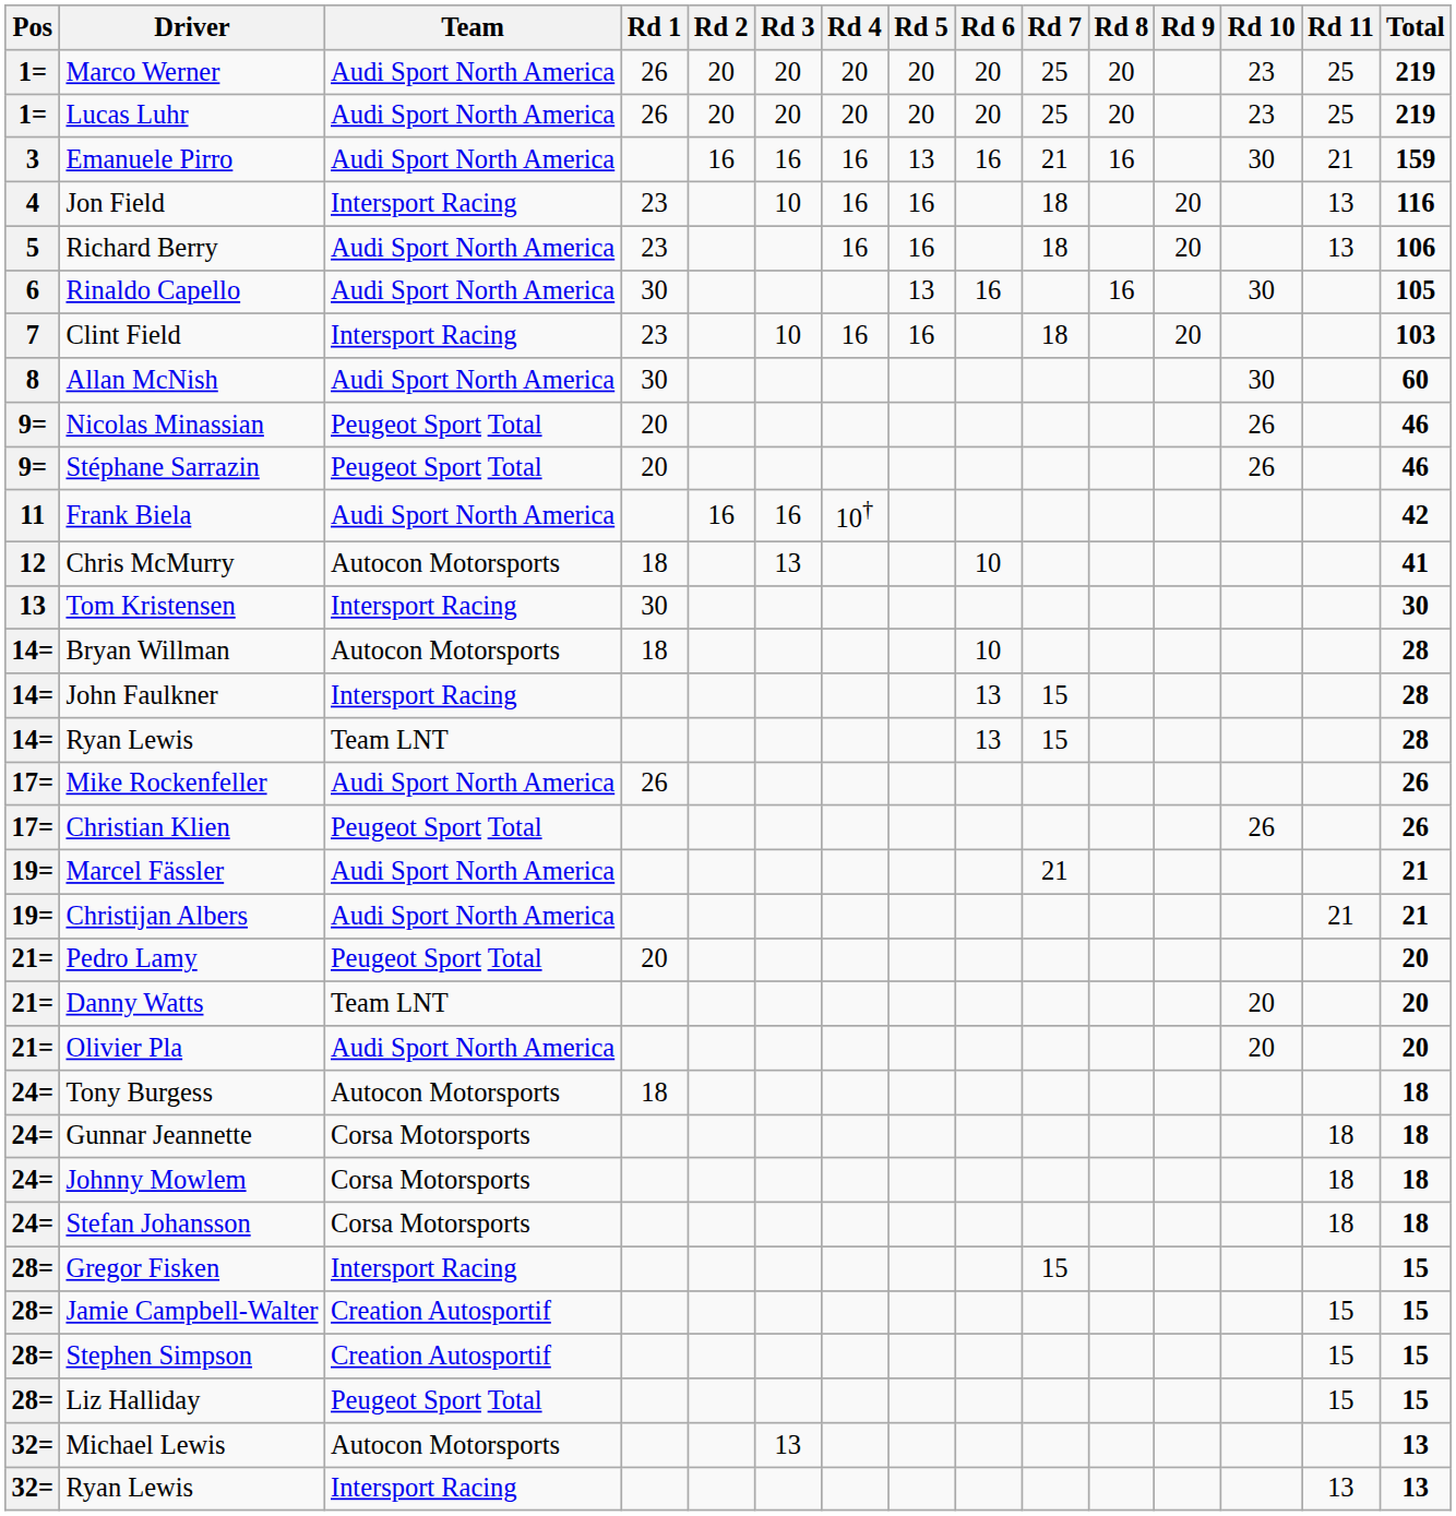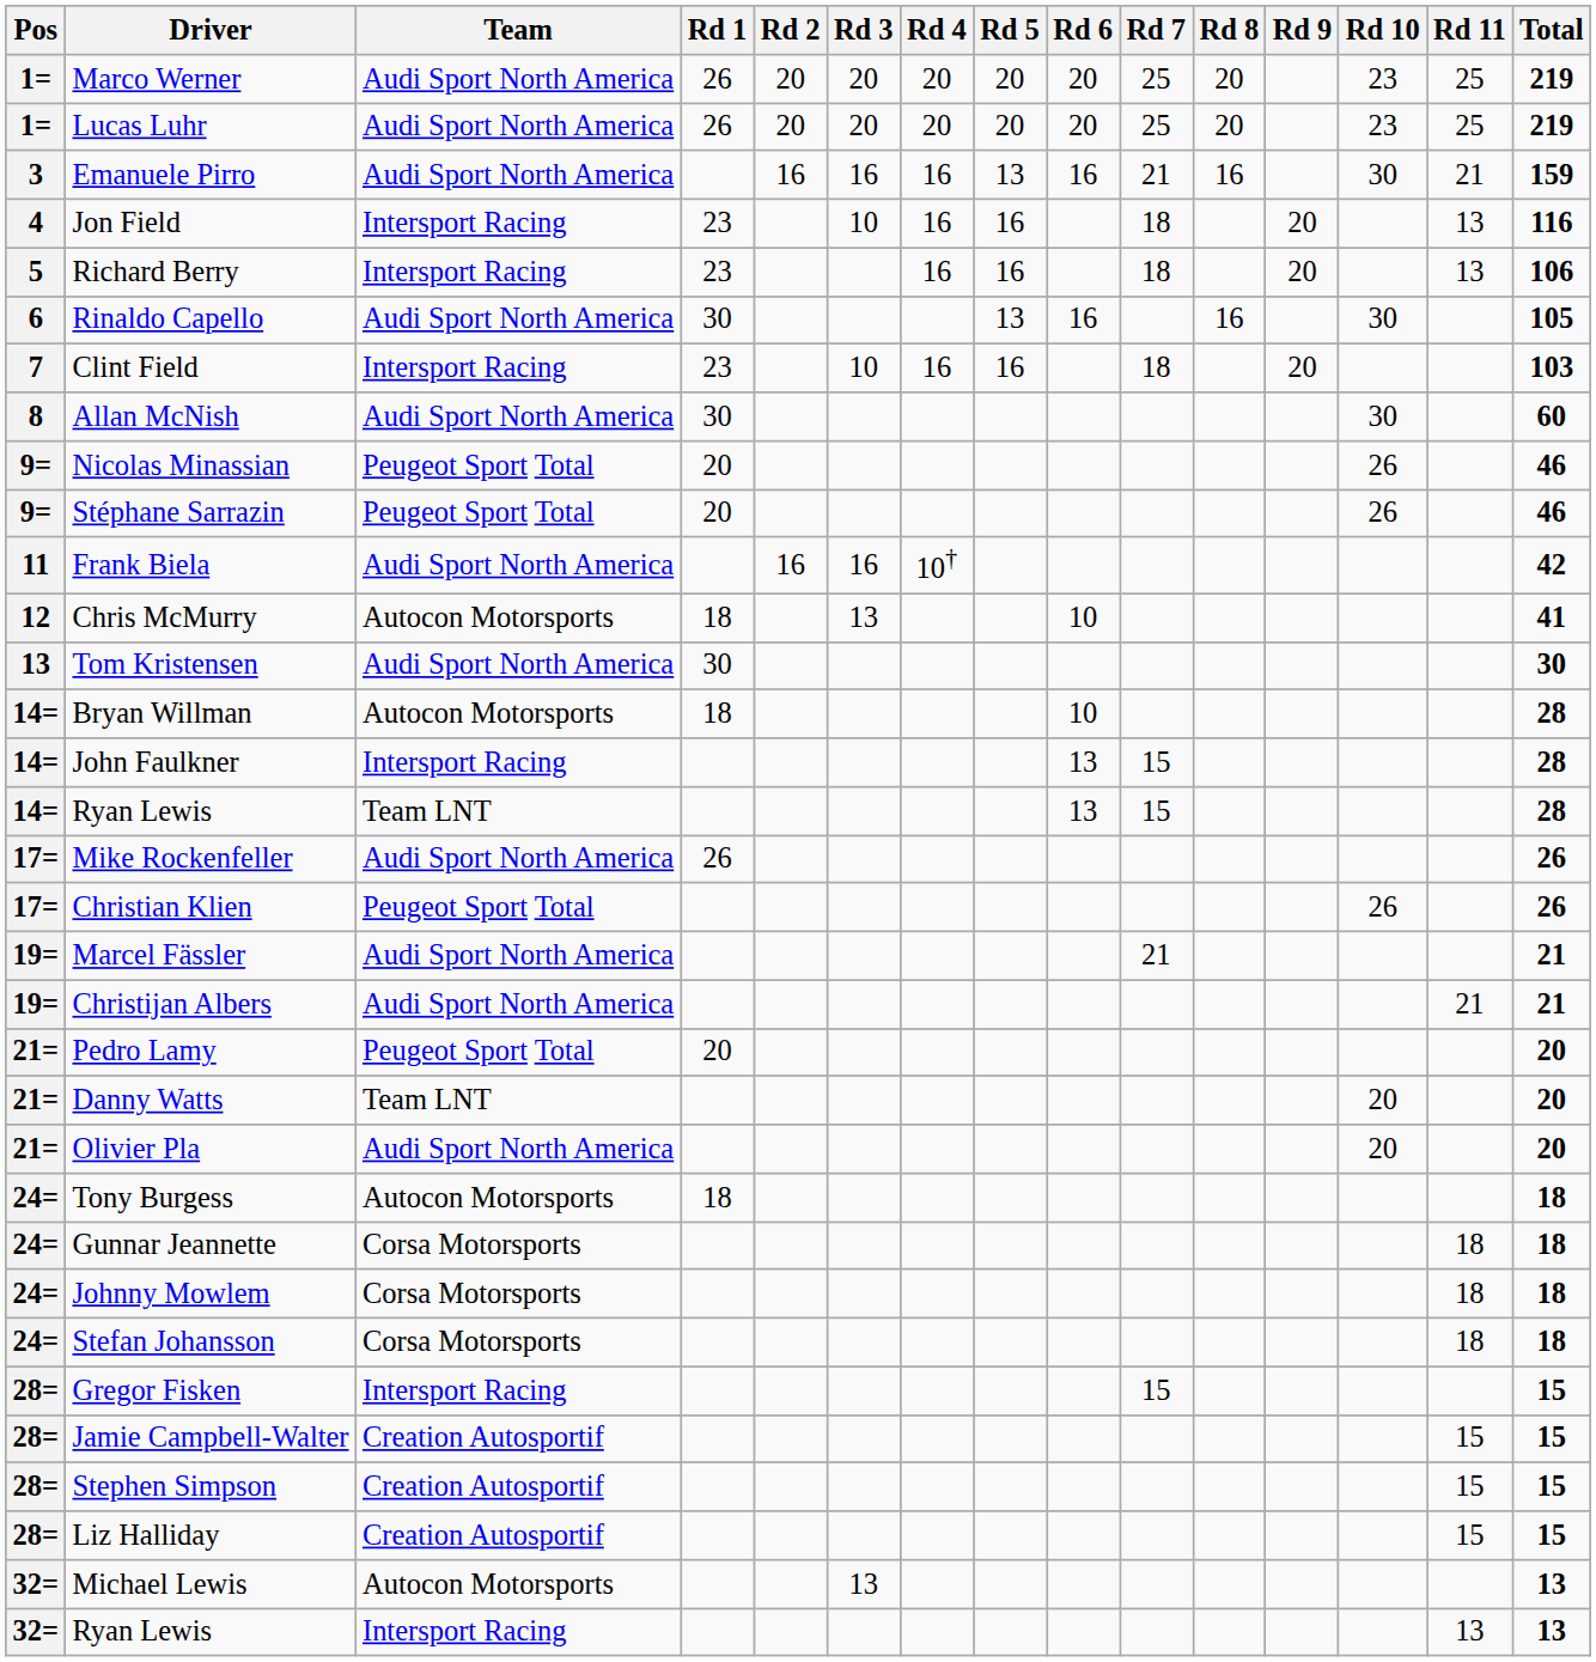Richard Berry | Team: Audi Sport North America -> Intersport Racing
Tom Kristensen | Team: Intersport Racing -> Audi Sport North America
Liz Halliday | Team: Peugeot Sport Total -> Creation Autosportif
